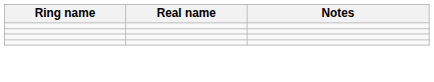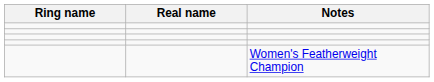+ row: Women's Featherweight Champion
